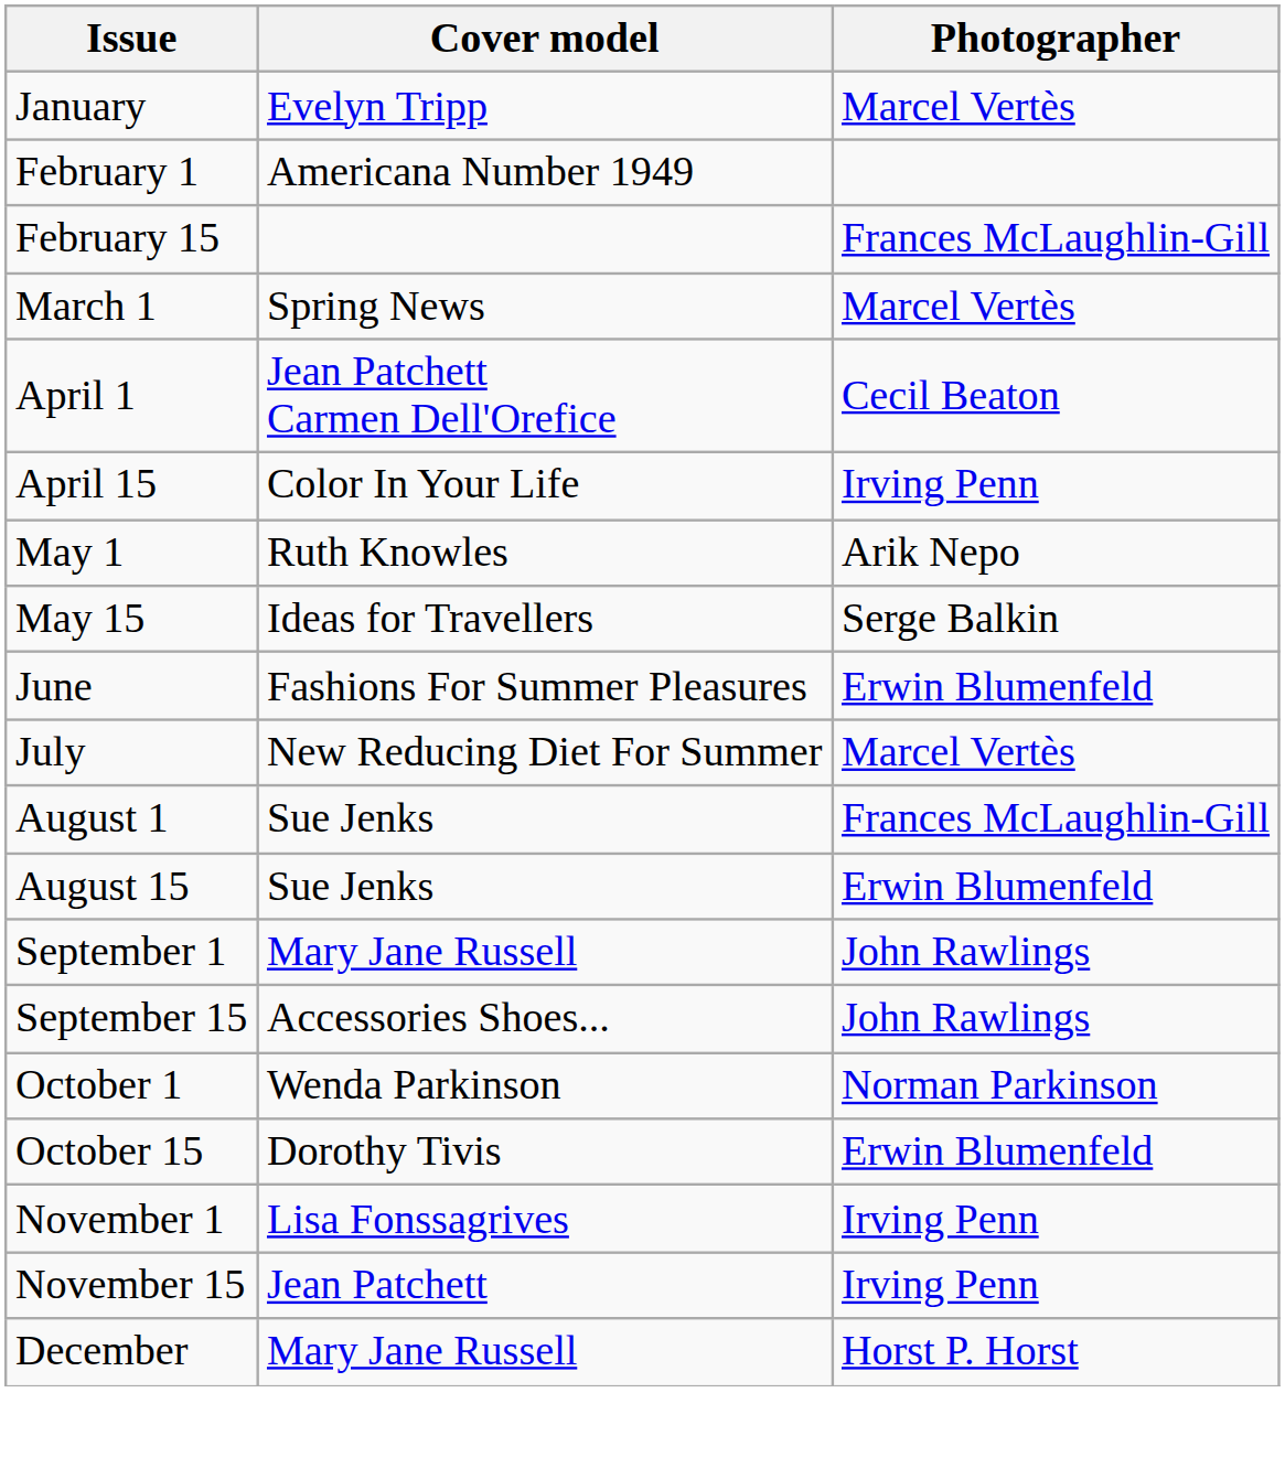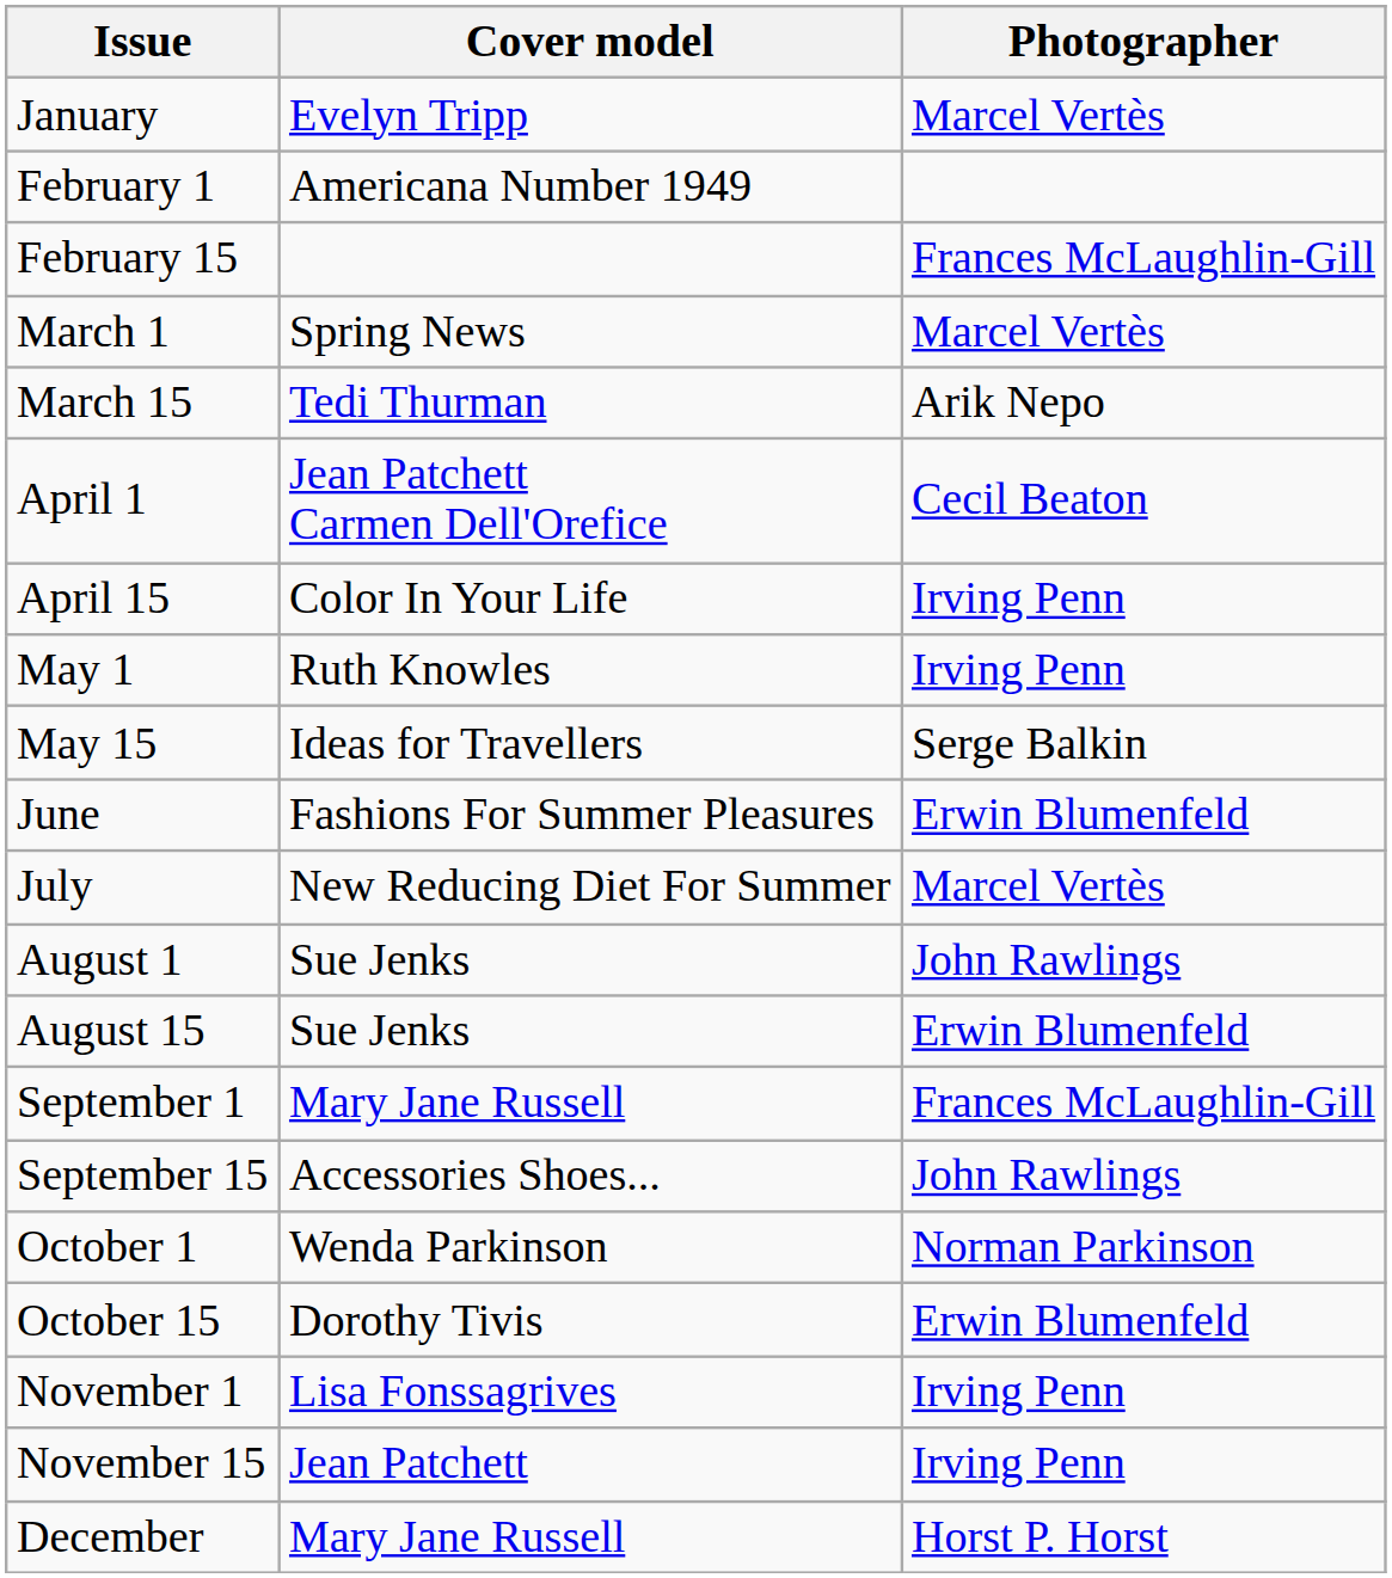+ row: March 15 | Tedi Thurman | Arik Nepo
May 1 | Photographer: Arik Nepo -> Irving Penn
August 1 | Photographer: Frances McLaughlin-Gill -> John Rawlings
September 1 | Photographer: John Rawlings -> Frances McLaughlin-Gill
